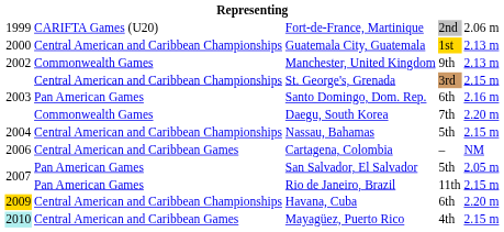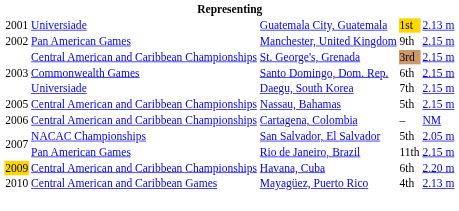- row: 1999 | CARIFTA Games (U20) | Fort-de-France, Martinique | 2nd | 2.06 m
Guatemala City, Guatemala | column 1: 2000 -> 2001
Guatemala City, Guatemala | column 2: Central American and Caribbean Championships -> Universiade
Manchester, United Kingdom | column 2: Commonwealth Games -> Pan American Games
Manchester, United Kingdom | column 5: 2.13 m -> 2.15 m
Santo Domingo, Dom. Rep. | column 2: Pan American Games -> Commonwealth Games
Santo Domingo, Dom. Rep. | column 5: 2.16 m -> 2.15 m
Daegu, South Korea | column 2: Commonwealth Games -> Universiade
Daegu, South Korea | column 5: 2.20 m -> 2.15 m
Nassau, Bahamas | column 1: 2004 -> 2005
Cartagena, Colombia | column 2: Central American and Caribbean Games -> Central American and Caribbean Championships
San Salvador, El Salvador | column 2: Pan American Games -> NACAC Championships
Mayagüez, Puerto Rico | column 1: paleturquoise background -> no background
Mayagüez, Puerto Rico | column 5: 2.15 m -> 2.13 m
